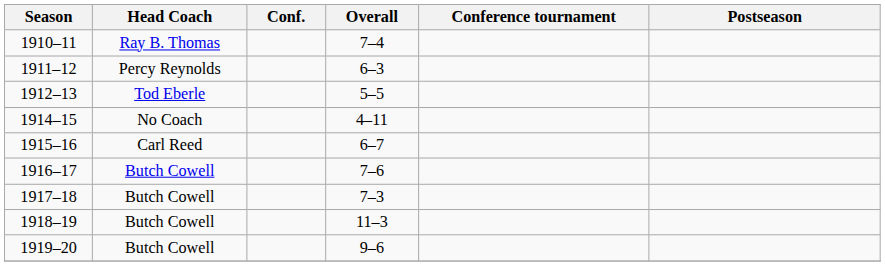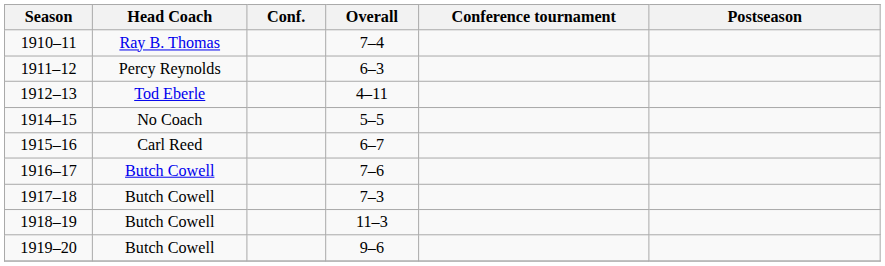1912–13 | Overall: 5–5 -> 4–11
1914–15 | Overall: 4–11 -> 5–5
